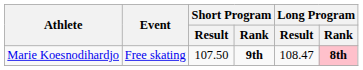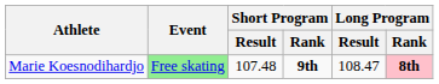Marie Koesnodihardjo | Event: no background -> lightgreen background
Marie Koesnodihardjo | Short Program / Result: 107.50 -> 107.48
